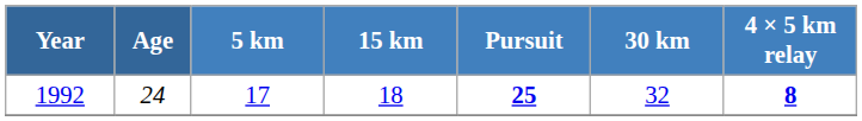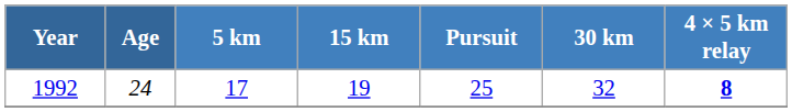1992 | 15 km: 18 -> 19
1992 | Pursuit: bold -> normal
